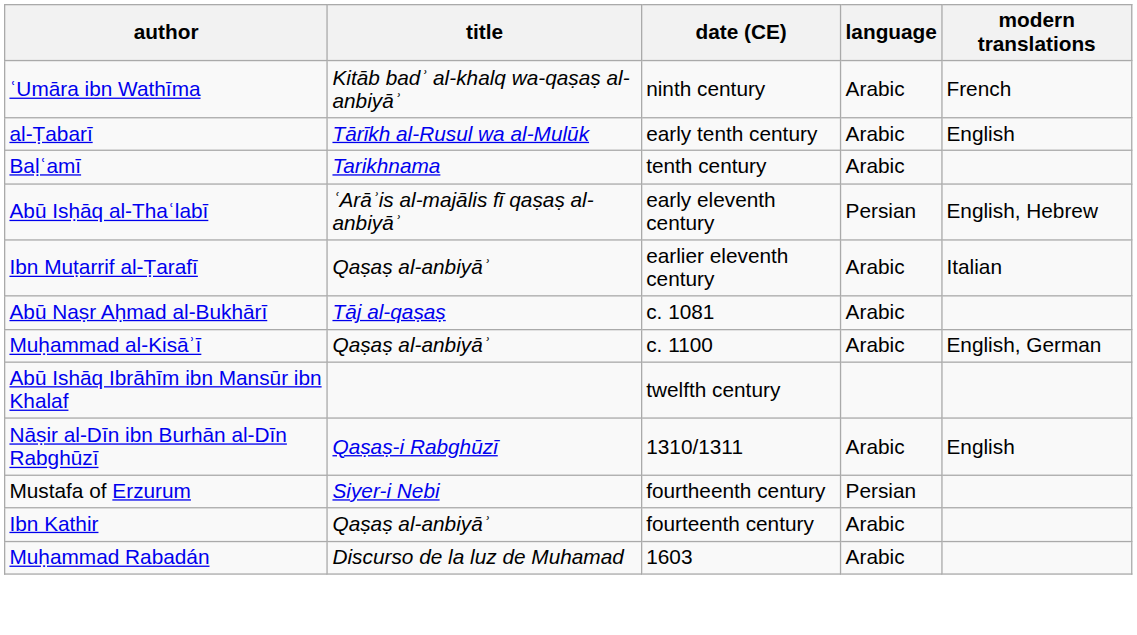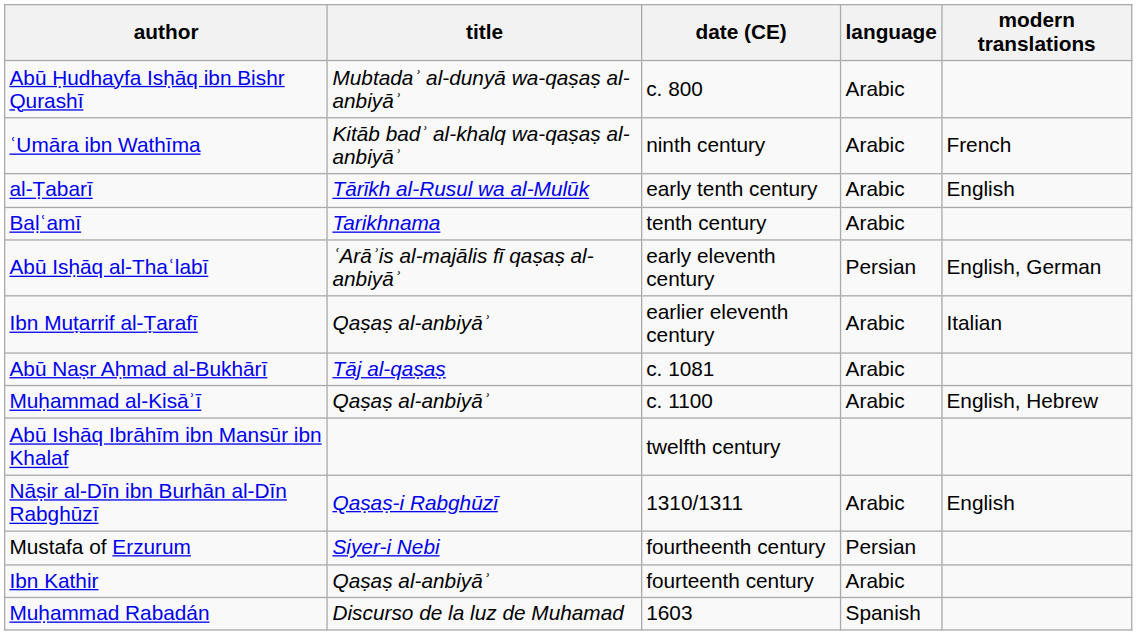+ row: Abū Ḥudhayfa Isḥāq ibn Bishr Qurashī | Mubtadaʾ al-dunyā wa-qaṣaṣ al-anbiyāʾ | c. 800 | Arabic
Abū Isḥāq al-Thaʿlabī | modern translations: English, Hebrew -> English, German
Muḥammad al-Kisāʾī | modern translations: English, German -> English, Hebrew
Muḥammad Rabadán | language: Arabic -> Spanish
